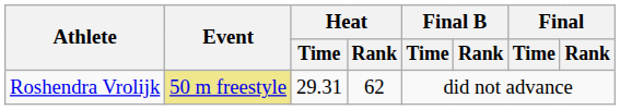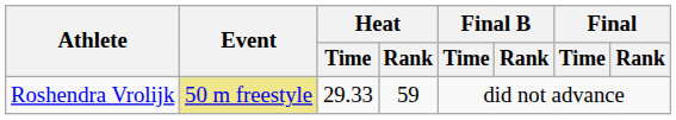Roshendra Vrolijk | Heat / Time: 29.31 -> 29.33
Roshendra Vrolijk | Heat / Rank: 62 -> 59
